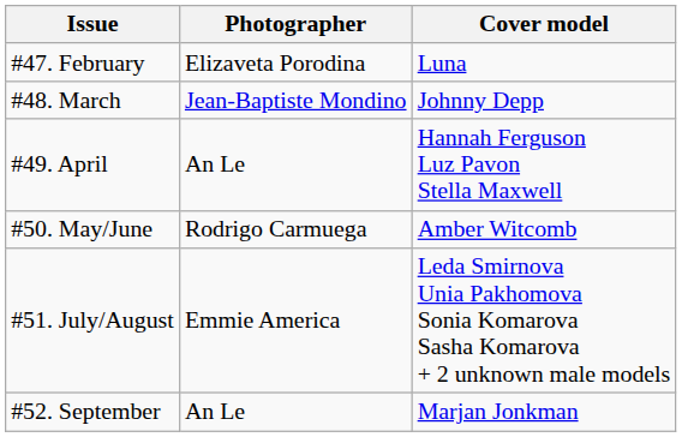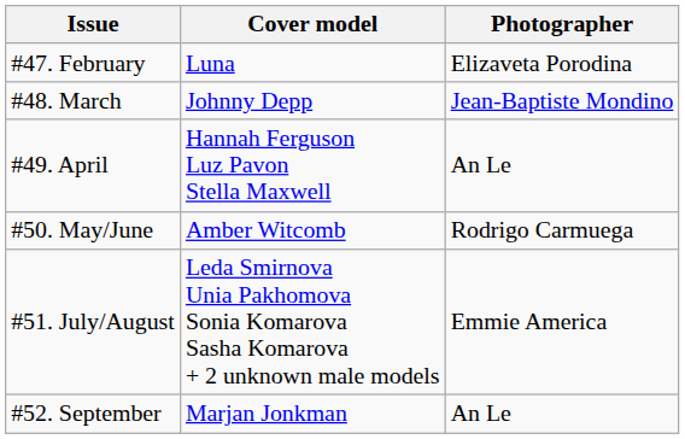columns swapped: Cover model <-> Photographer
